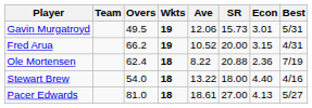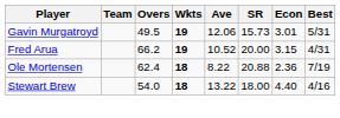- row: Pacer Edwards | 81.0 | 18 | 18.61 | 27.00 | 4.13 | 5/27
